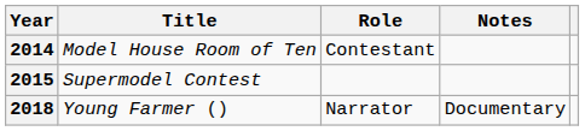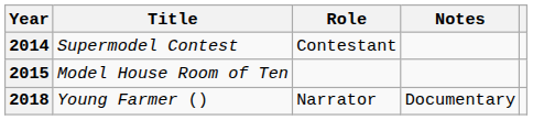2014 | Title: Model House Room of Ten -> Supermodel Contest
2015 | Title: Supermodel Contest -> Model House Room of Ten
